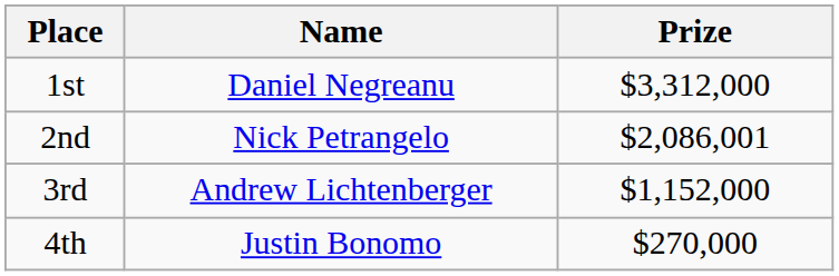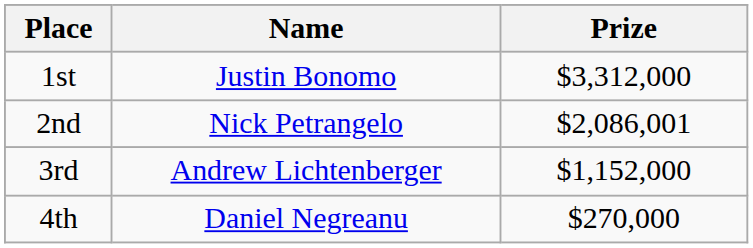1st | Name: Daniel Negreanu -> Justin Bonomo
4th | Name: Justin Bonomo -> Daniel Negreanu
